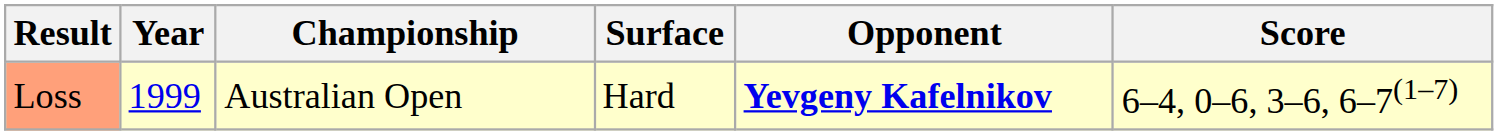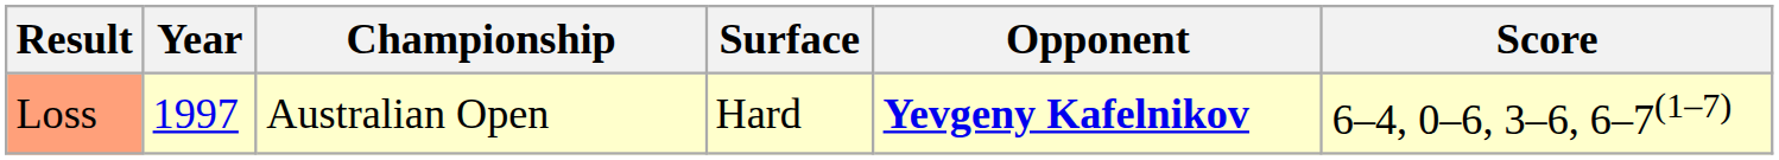Loss | Year: 1999 -> 1997
